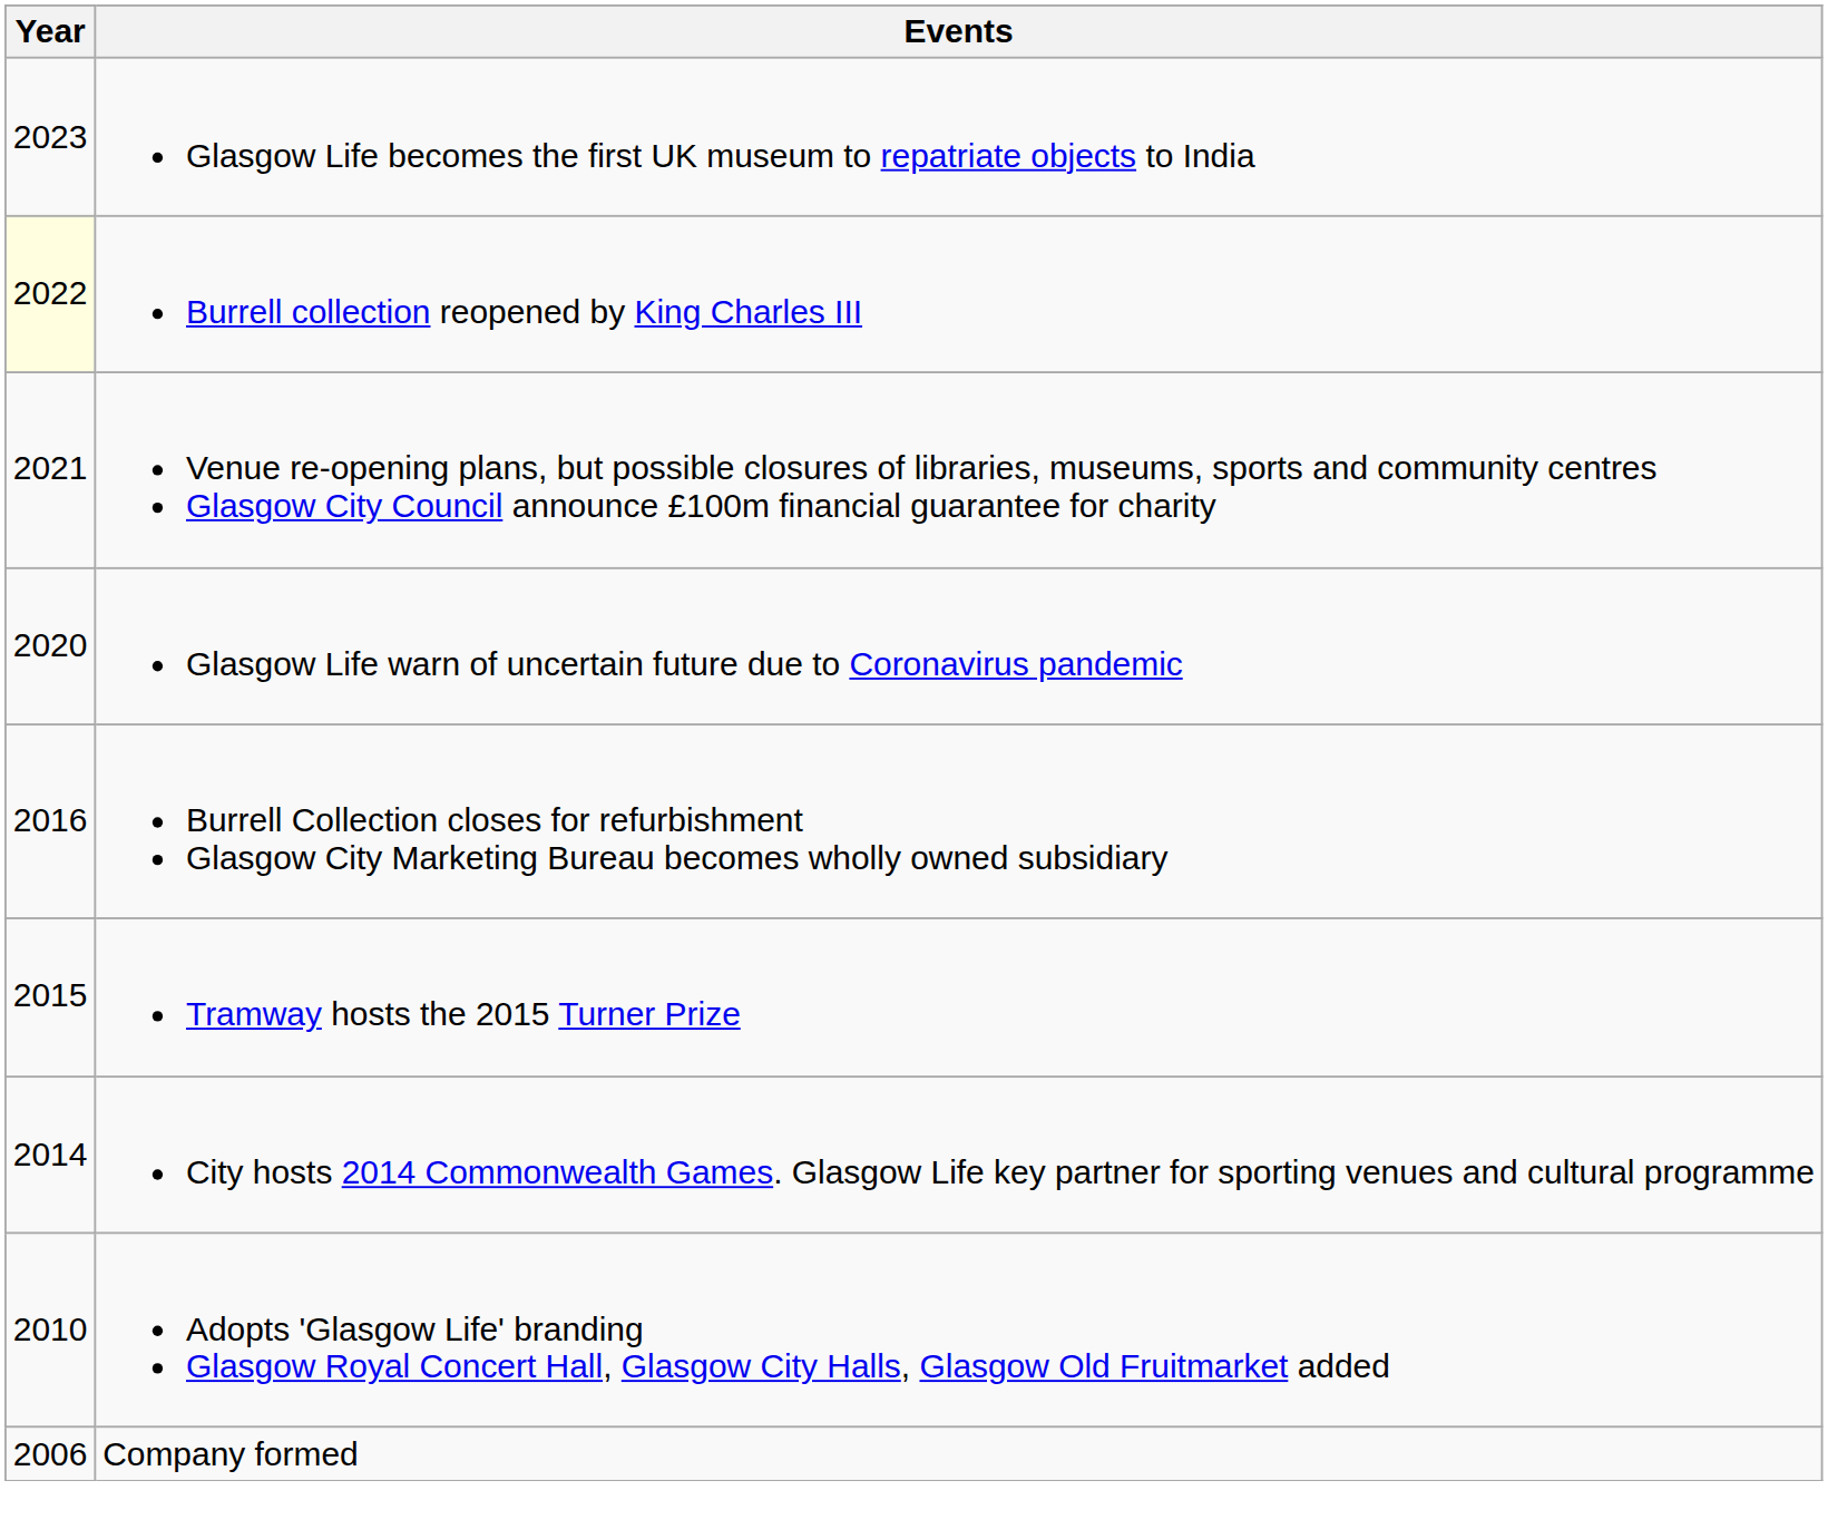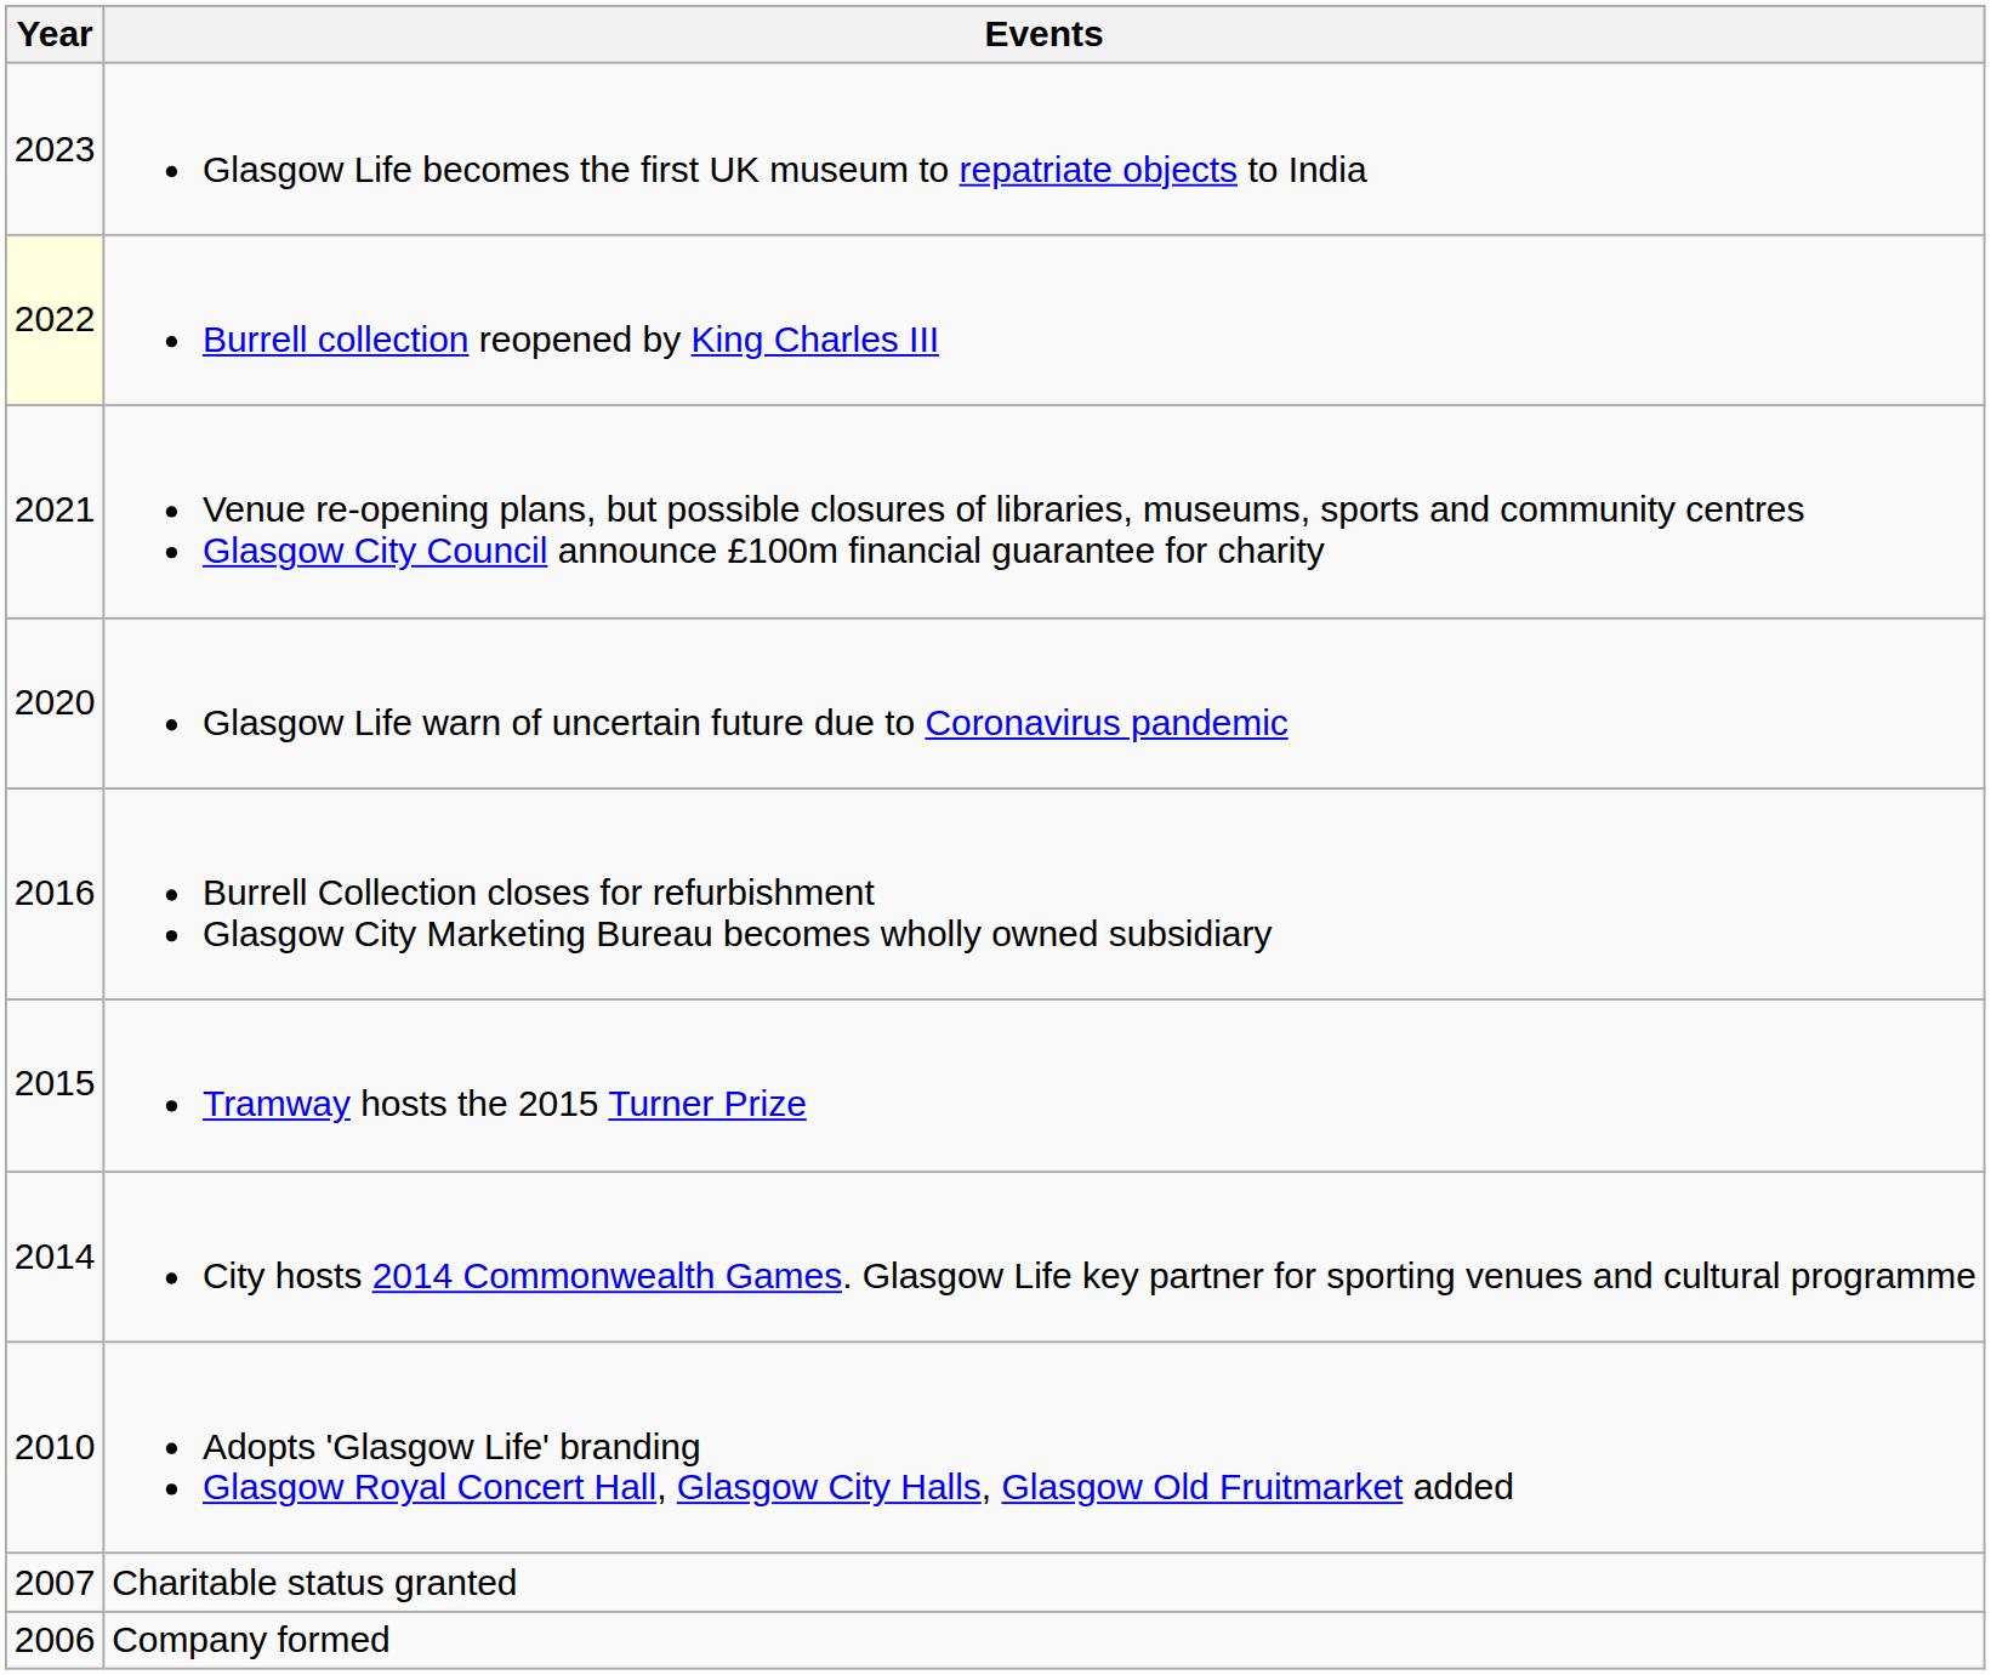+ row: 2007 | Charitable status granted
